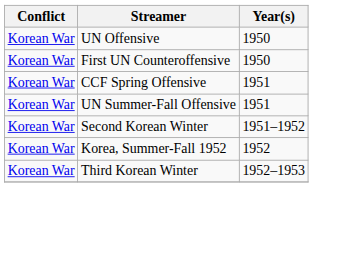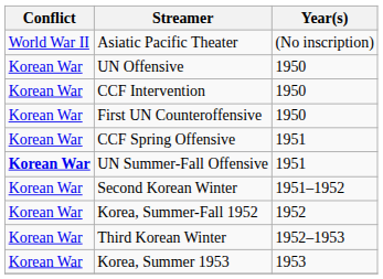+ row: World War II | Asiatic Pacific Theater | (No inscription)
+ row: Korean War | CCF Intervention | 1950
UN Summer-Fall Offensive | Conflict: normal -> bold
+ row: Korean War | Korea, Summer 1953 | 1953
